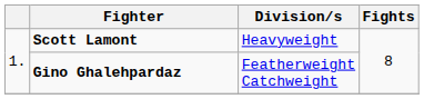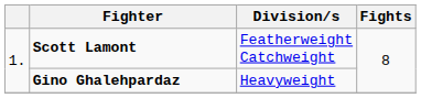Scott Lamont | Division/s: Heavyweight -> Featherweight Catchweight
Gino Ghalehpardaz | Division/s: Featherweight Catchweight -> Heavyweight
